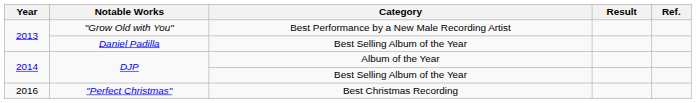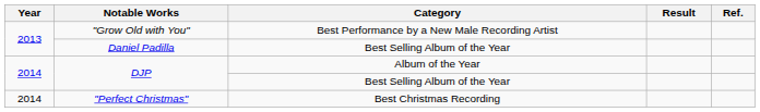"Perfect Christmas" | Year: 2016 -> 2014
